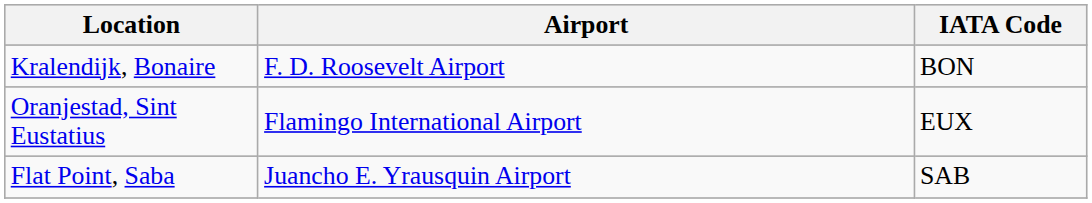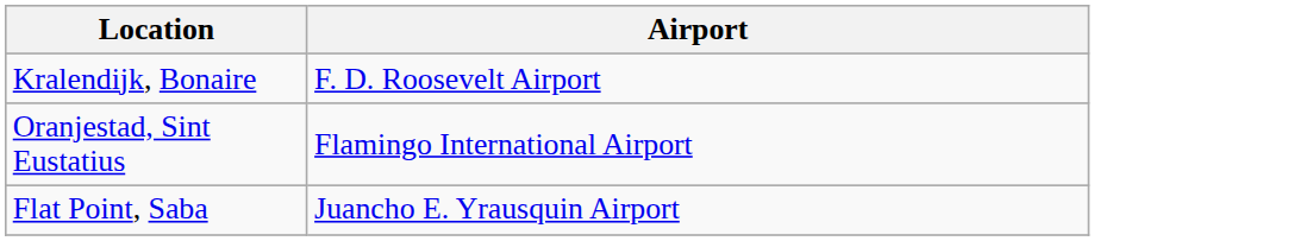- column: IATA Code | BON | EUX | SAB
